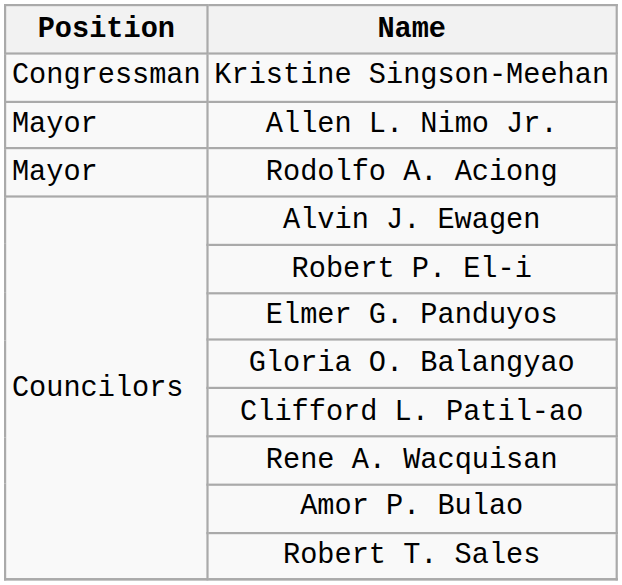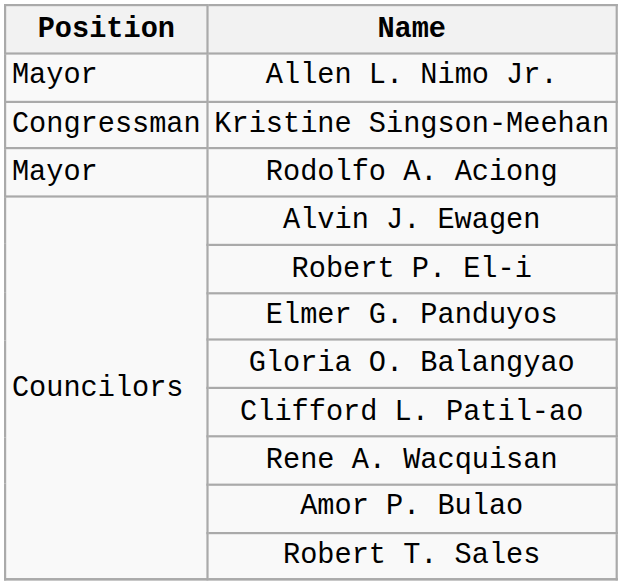rows swapped: Kristine Singson-Meehan <-> Allen L. Nimo Jr.
